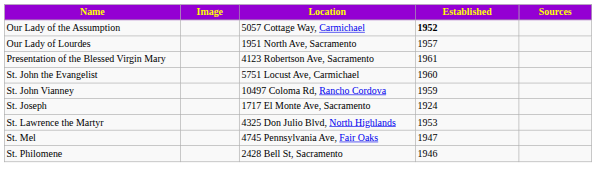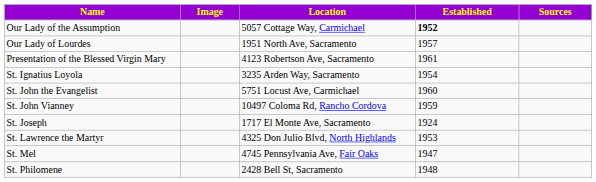+ row: St. Ignatius Loyola | 3235 Arden Way, Sacramento | 1954
St. Philomene | Established: 1946 -> 1948
